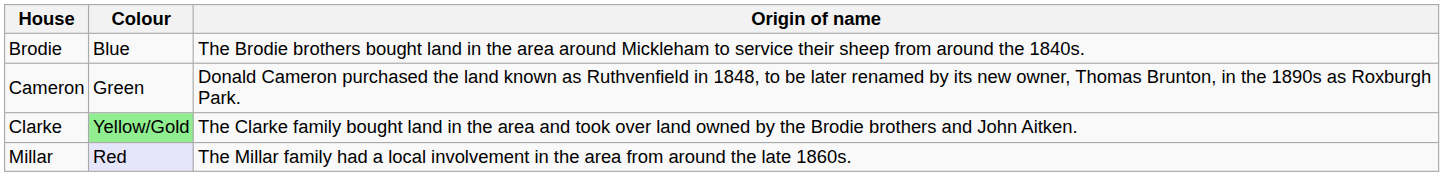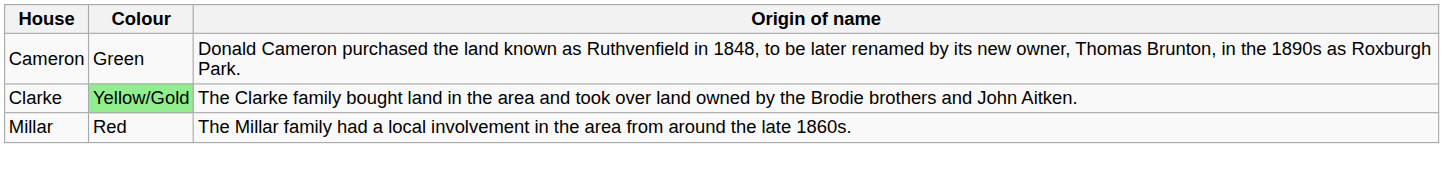- row: Brodie | Blue | The Brodie brothers bought land in the area around Mickleham to service their sheep from around the 1840s.
Millar | Colour: lavender background -> no background
